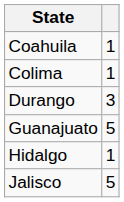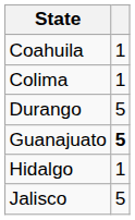Durango | column 2: 3 -> 5
Guanajuato | column 2: normal -> bold
